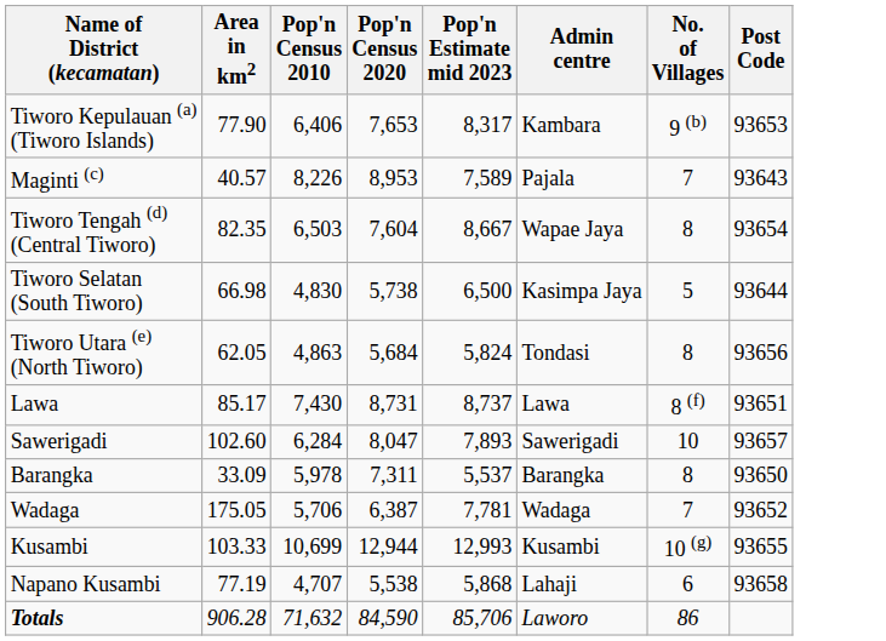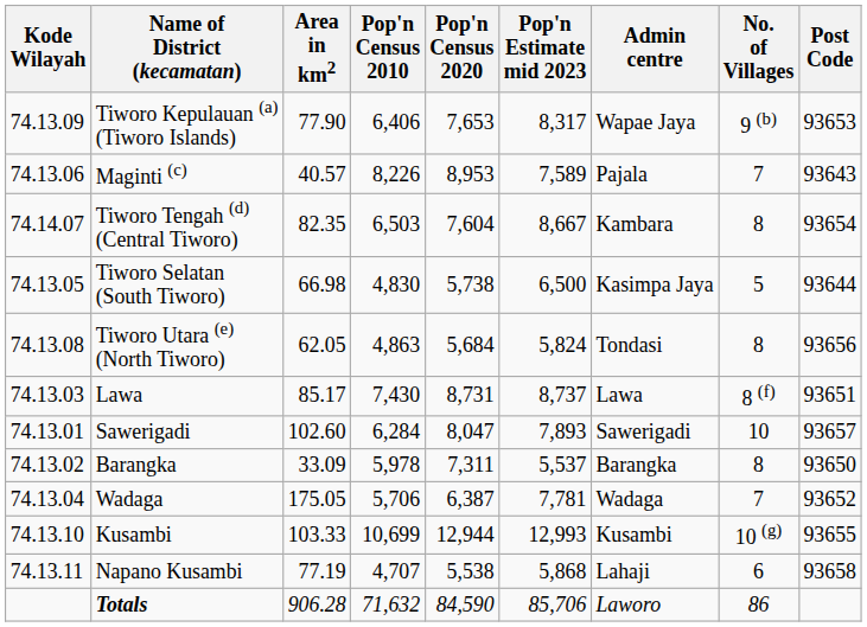+ column: Kode Wilayah | 74.13.09 | 74.13.06 | 74.14.07 | 74.13.05 | 74.13.08 | 74.13.03 | 74.13.01 | 74.13.02 | 74.13.04 | 74.13.10 | 74.13.11
Tiworo Kepulauan (a) (Tiworo Islands) | Admin centre: Kambara -> Wapae Jaya
Tiworo Tengah (d) (Central Tiworo) | Admin centre: Wapae Jaya -> Kambara
